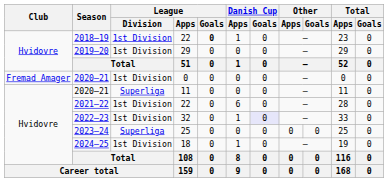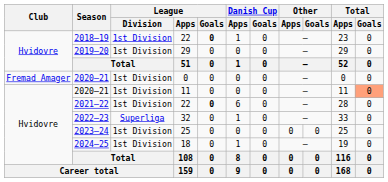2020–21 / 11 | League / Division: Superliga -> 1st Division
2020–21 / 11 | Total / Goals: no background -> lightsalmon background
2021–22 | League / Goals: normal -> bold
2022–23 | League / Division: 1st Division -> Superliga
2022–23 | Danish Cup / Goals: lavender background -> no background
2023–24 | League / Division: Superliga -> 1st Division
